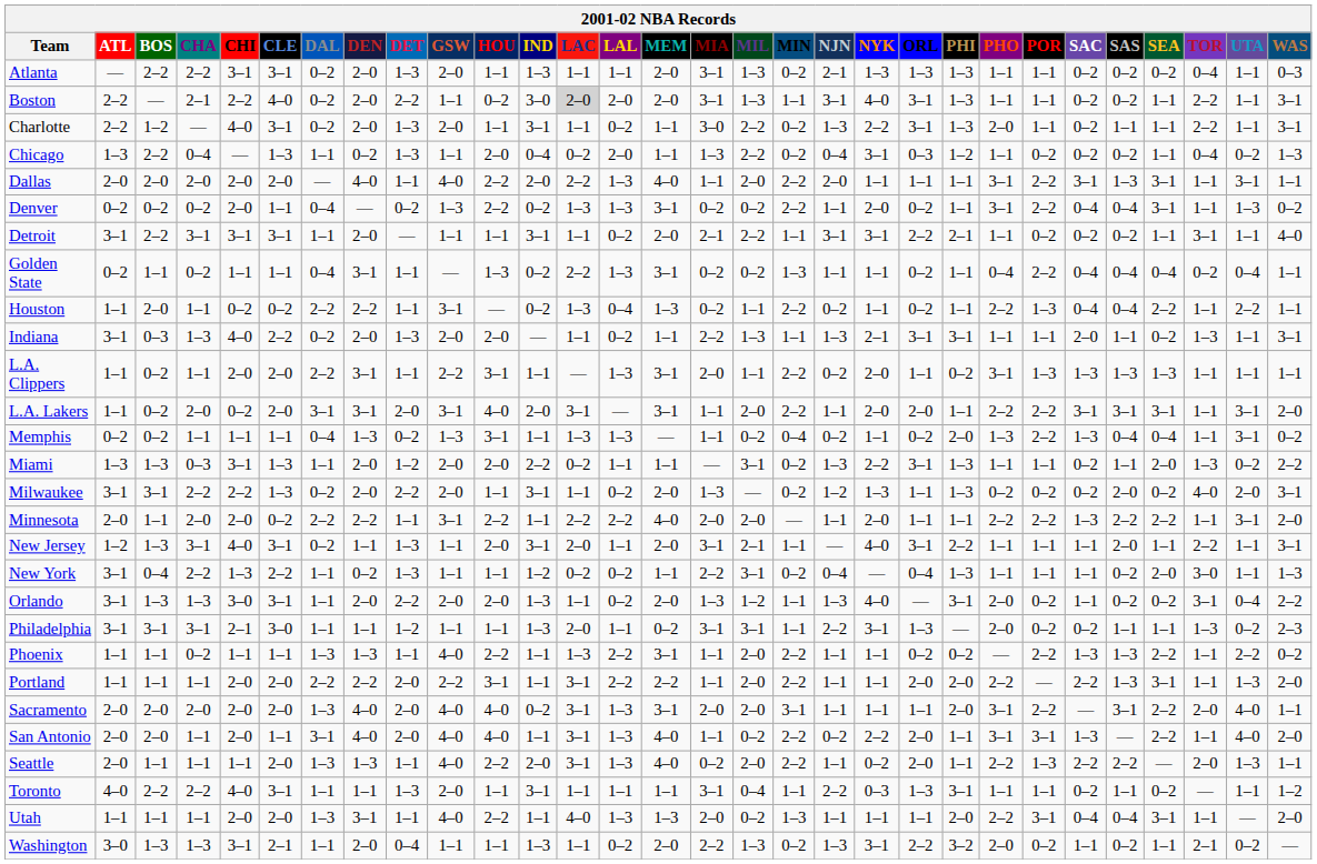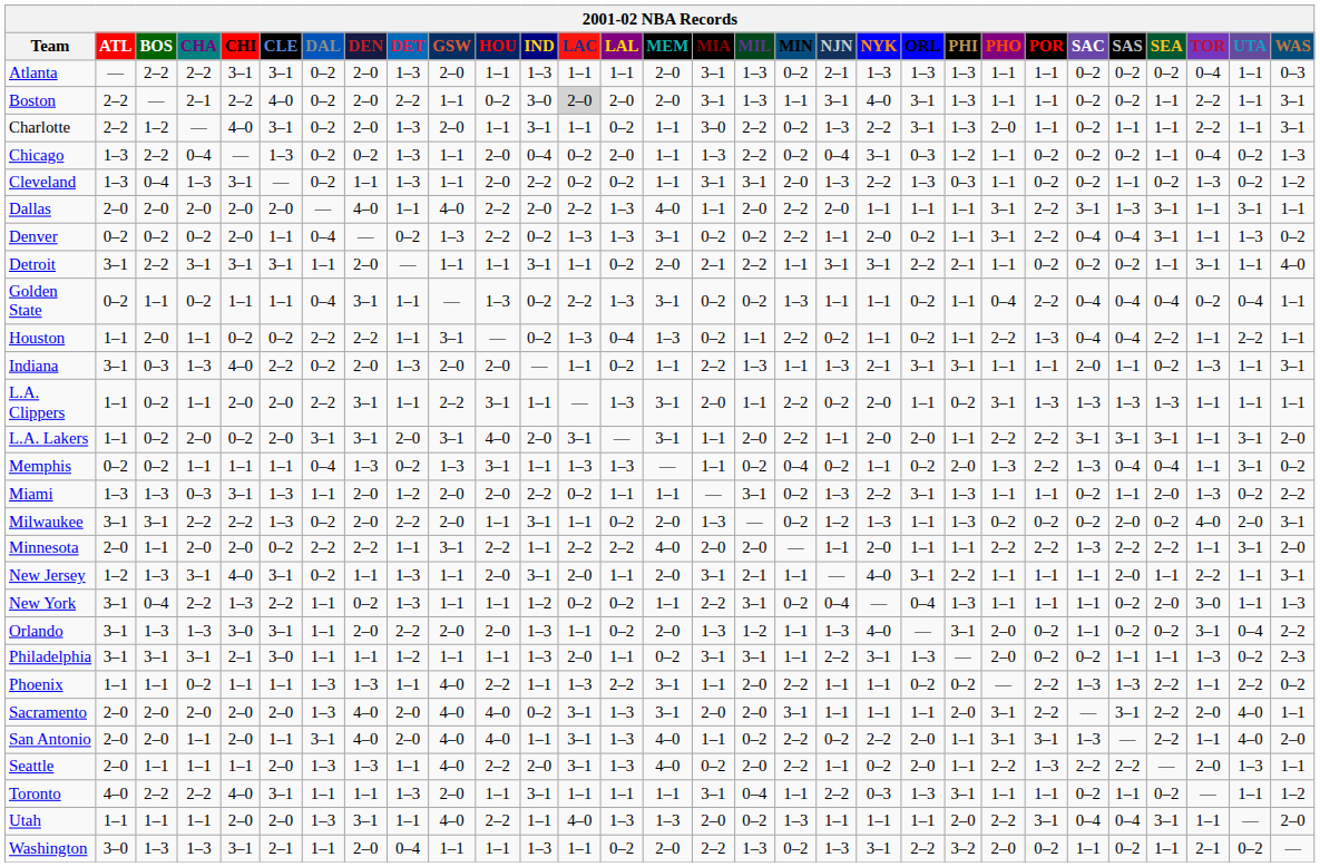Chicago | DAL: 1–1 -> 0–2
+ row: Cleveland | 1–3 | 0–4 | 1–3 | 3–1 | — | 0–2 | 1–1 | 1–3 | 1–1 | 2–0 | 2–2 | 0–2 | 0–2 | 1–1 | 3–1 | 3–1 | 2–0 | 1–3 | 2–2 | 1–3 | 0–3 | 1–1 | 0–2 | 0–2 | 1–1 | 0–2 | 1–3 | 0–2 | 1–2
- row: Portland | 1–1 | 1–1 | 1–1 | 2–0 | 2–0 | 2–2 | 2–2 | 2–0 | 2–2 | 3–1 | 1–1 | 3–1 | 2–2 | 2–2 | 1–1 | 2–0 | 2–2 | 1–1 | 1–1 | 2–0 | 2–0 | 2–2 | — | 2–2 | 1–3 | 3–1 | 1–1 | 1–3 | 2–0
